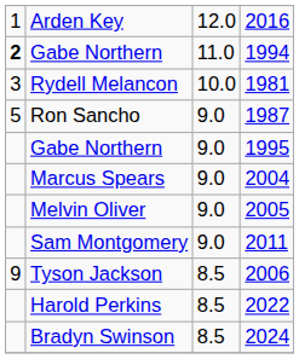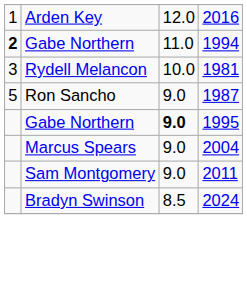Gabe Northern / 1995 | column 3: normal -> bold
- row: Melvin Oliver | 9.0 | 2005
- row: 9 | Tyson Jackson | 8.5 | 2006
- row: Harold Perkins | 8.5 | 2022
